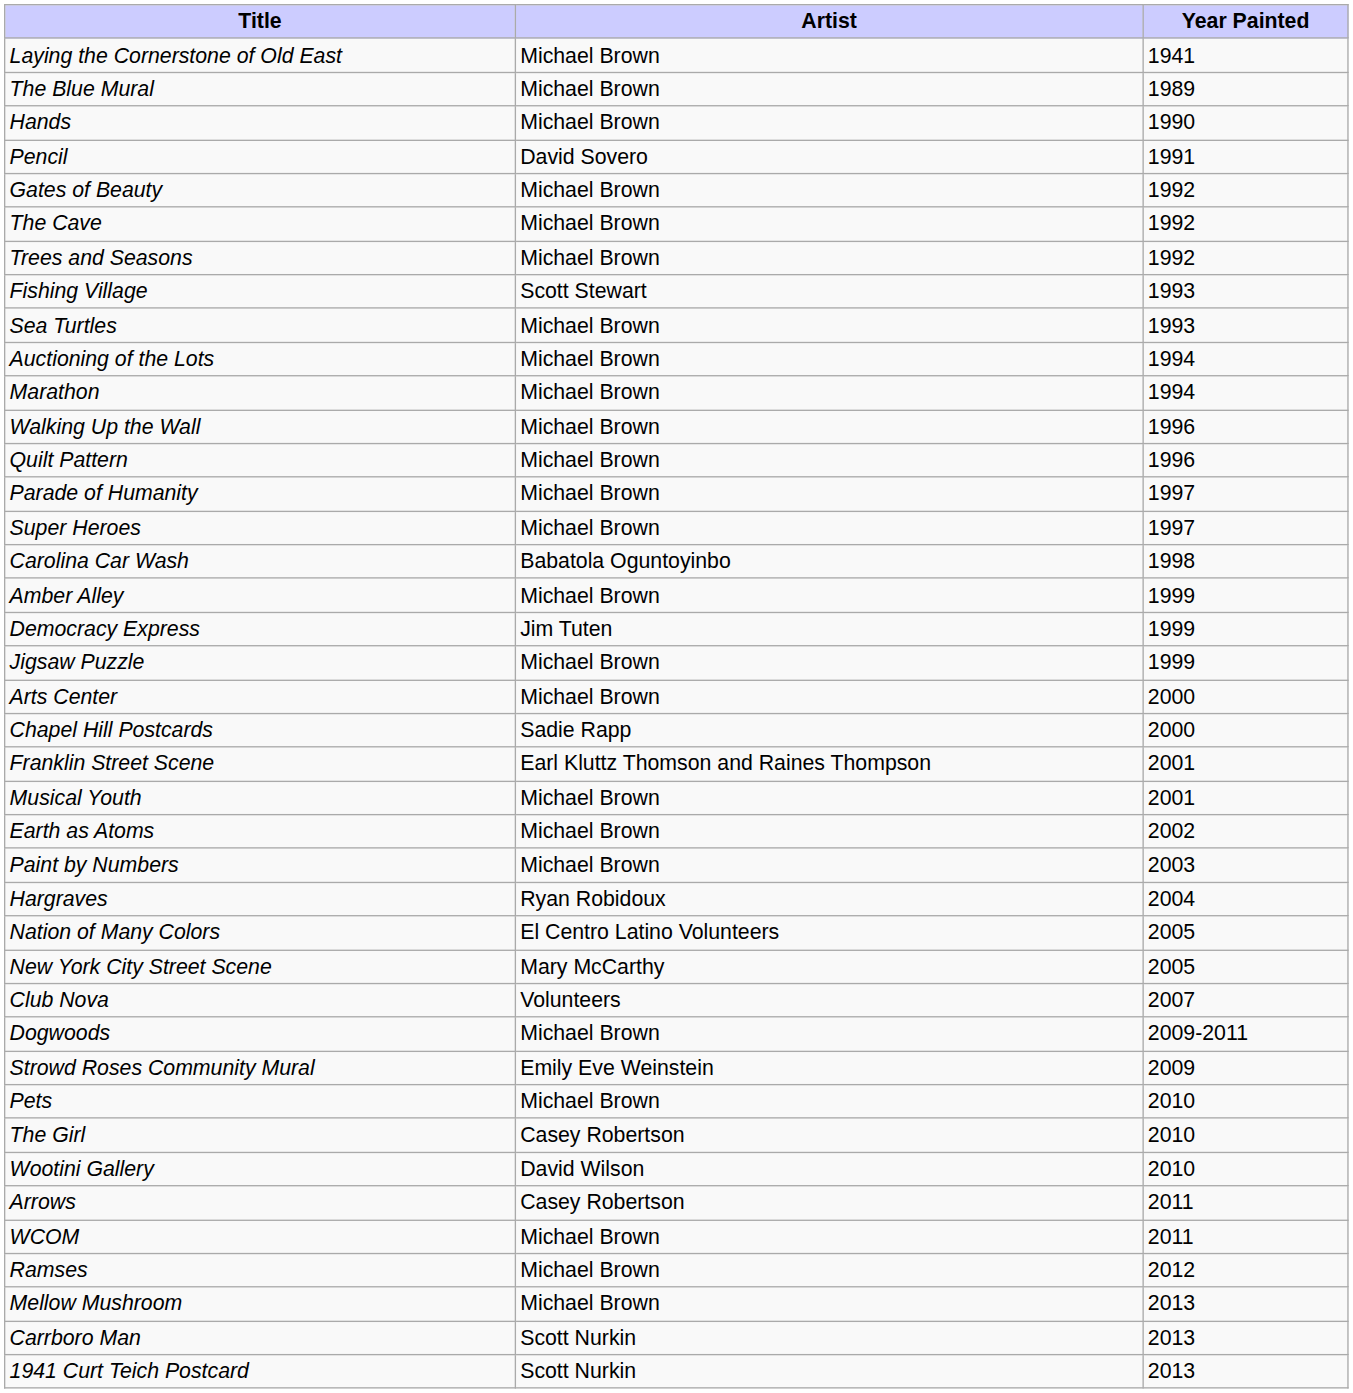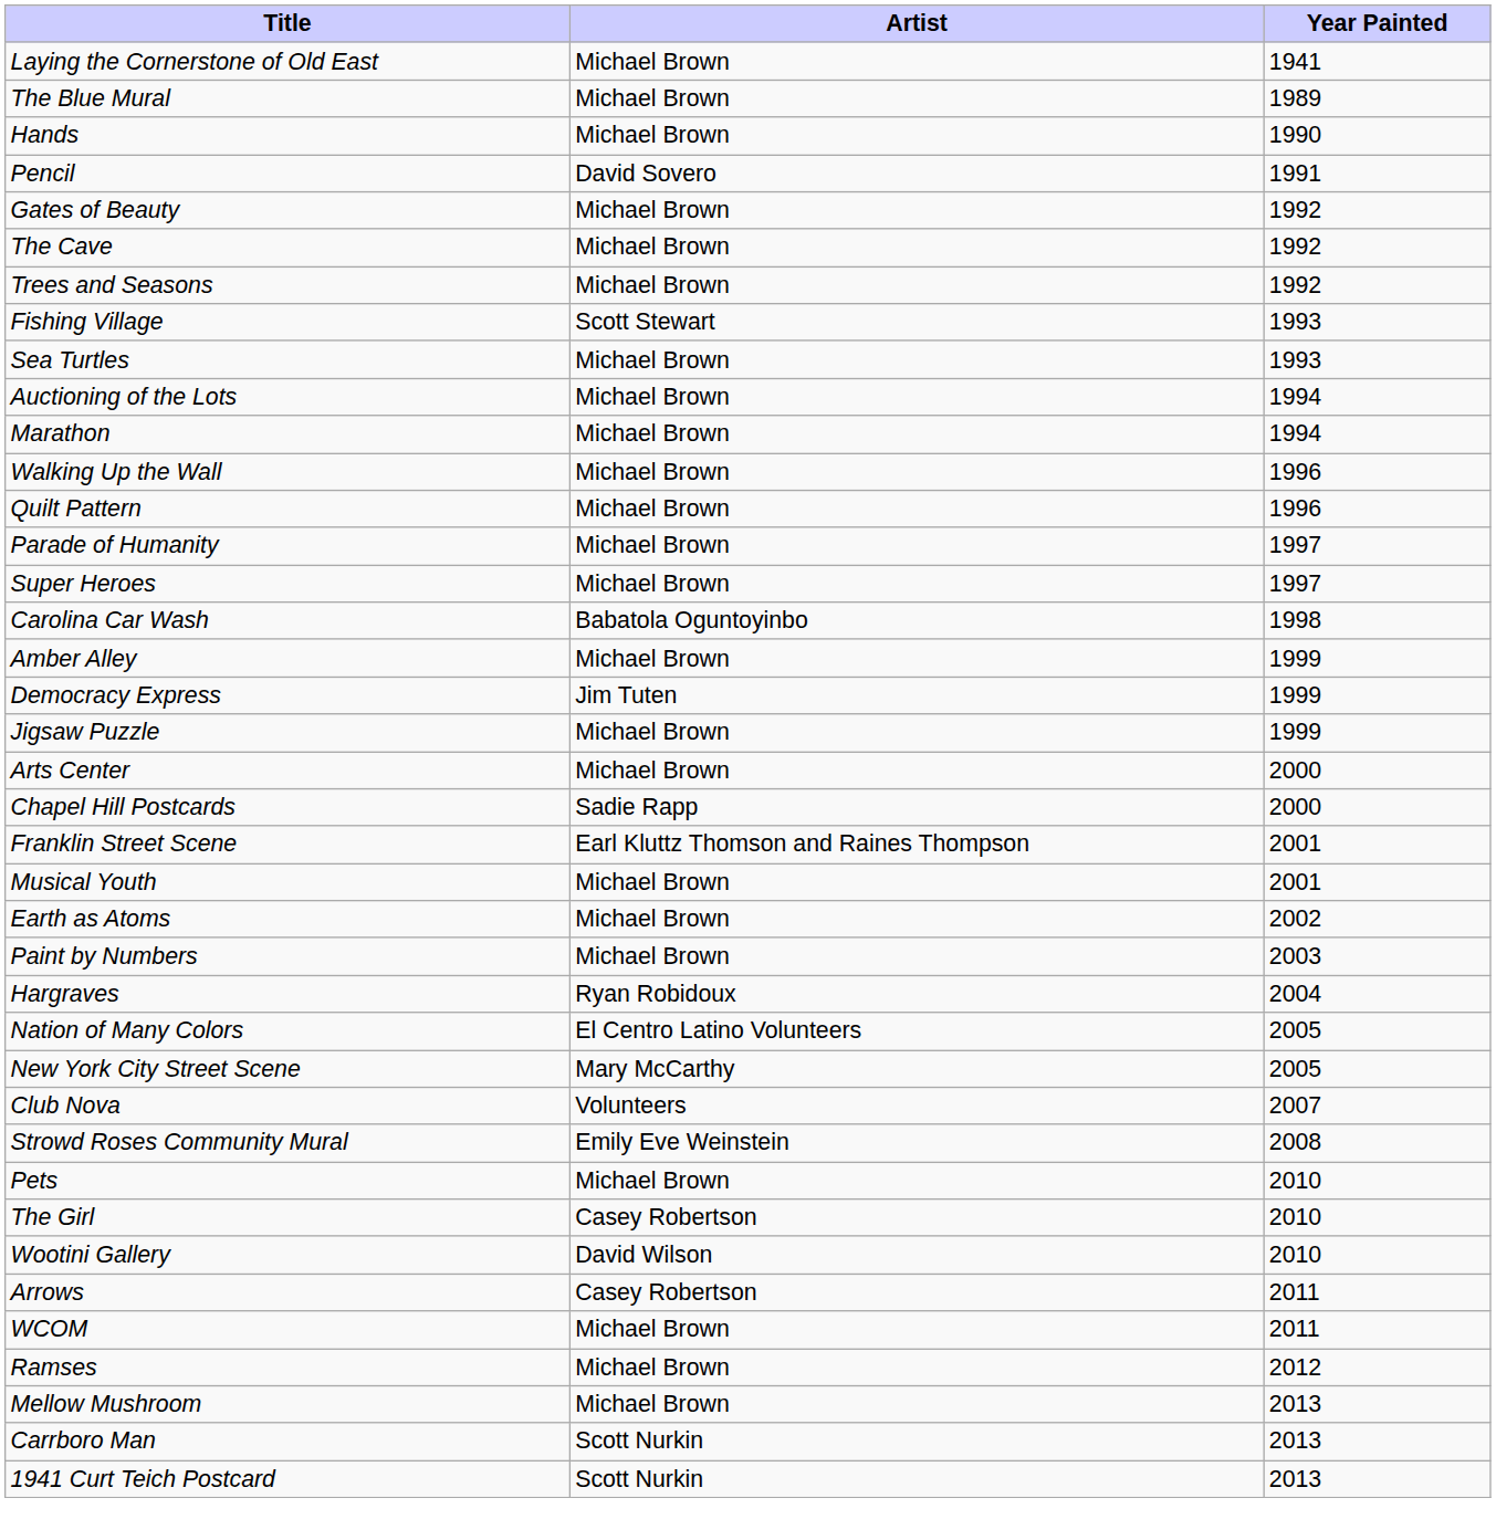- row: Dogwoods | Michael Brown | 2009-2011
Strowd Roses Community Mural | Year Painted: 2009 -> 2008
